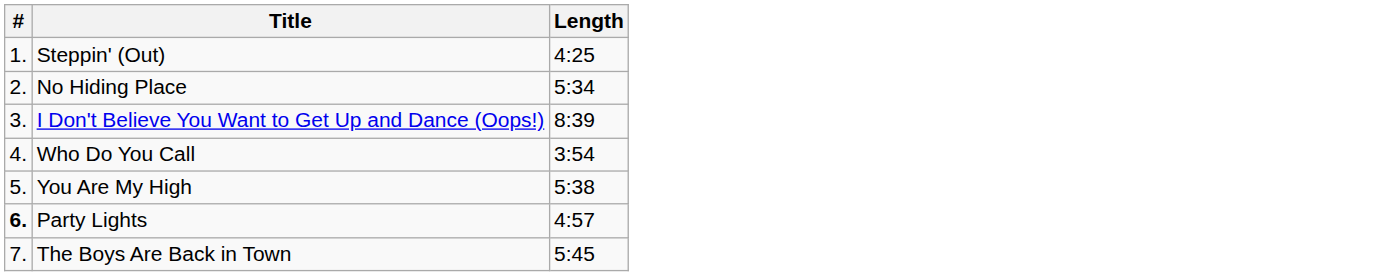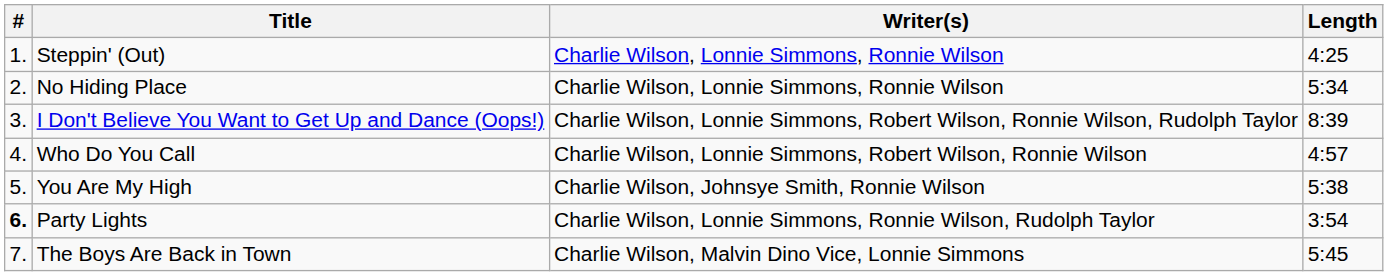+ column: Writer(s) | Charlie Wilson, Lonnie Simmons, Ronnie Wilson | Charlie Wilson, Lonnie Simmons, Ronnie Wilson | Charlie Wilson, Lonnie Simmons, Robert Wilson, Ronnie Wilson, Rudolph Taylor | Charlie Wilson, Lonnie Simmons, Robert Wilson, Ronnie Wilson | Charlie Wilson, Johnsye Smith, Ronnie Wilson | Charlie Wilson, Lonnie Simmons, Ronnie Wilson, Rudolph Taylor | Charlie Wilson, Malvin Dino Vice, Lonnie Simmons
Who Do You Call | Length: 3:54 -> 4:57
Party Lights | Length: 4:57 -> 3:54
